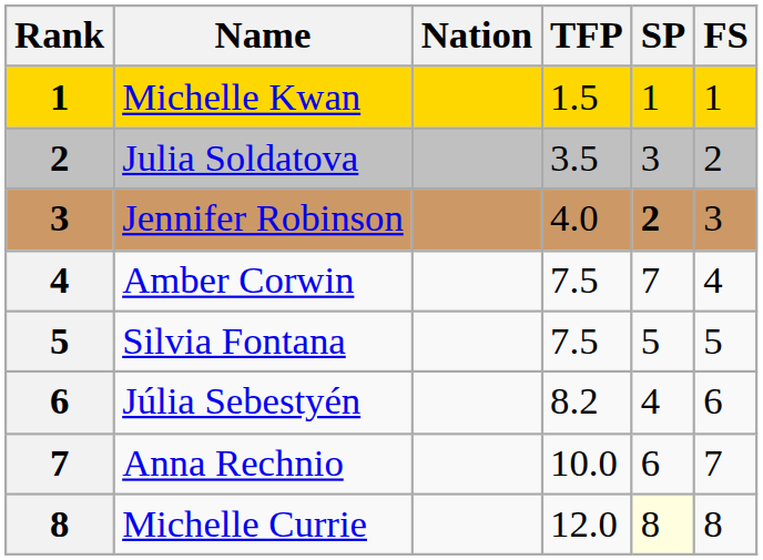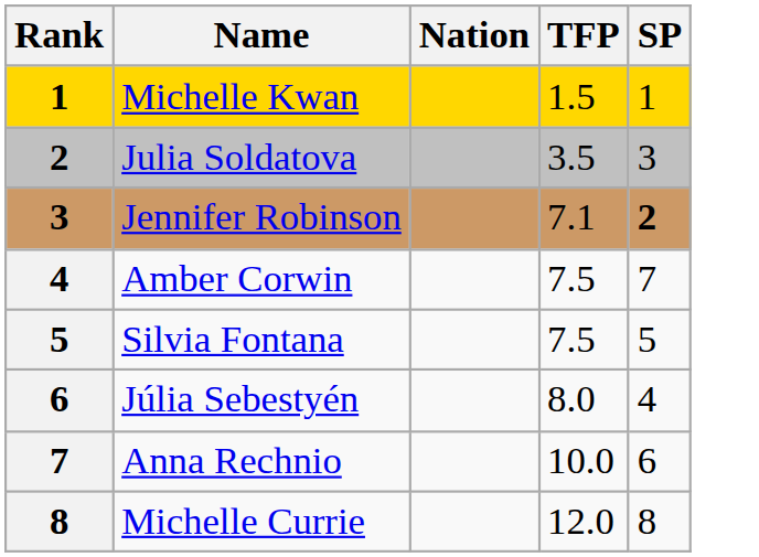- column: FS | 1 | 2 | 3 | 4 | 5 | 6 | 7 | 8
Jennifer Robinson | TFP: 4.0 -> 7.1
Júlia Sebestyén | TFP: 8.2 -> 8.0
Michelle Currie | SP: lightyellow background -> no background
